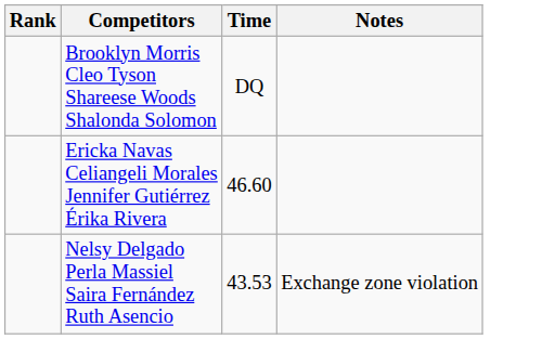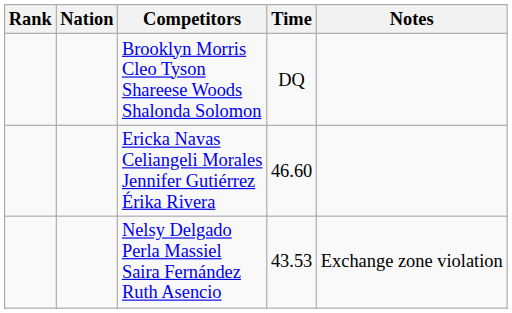+ column: Nation
